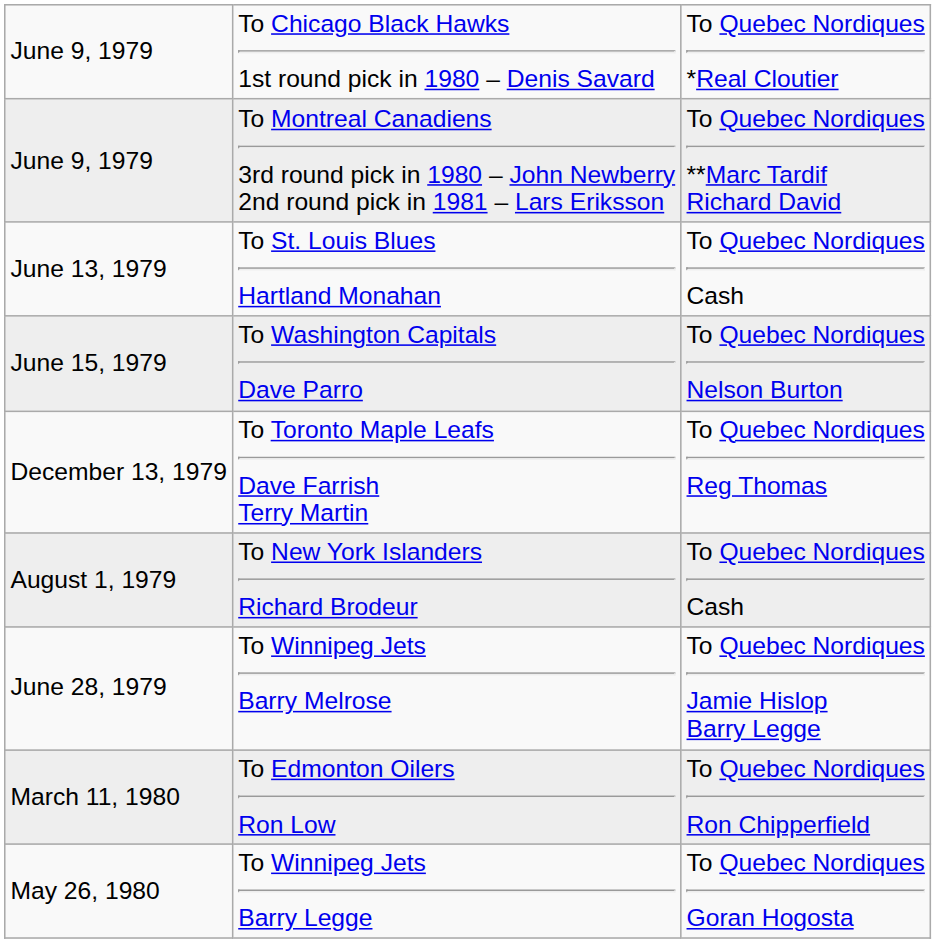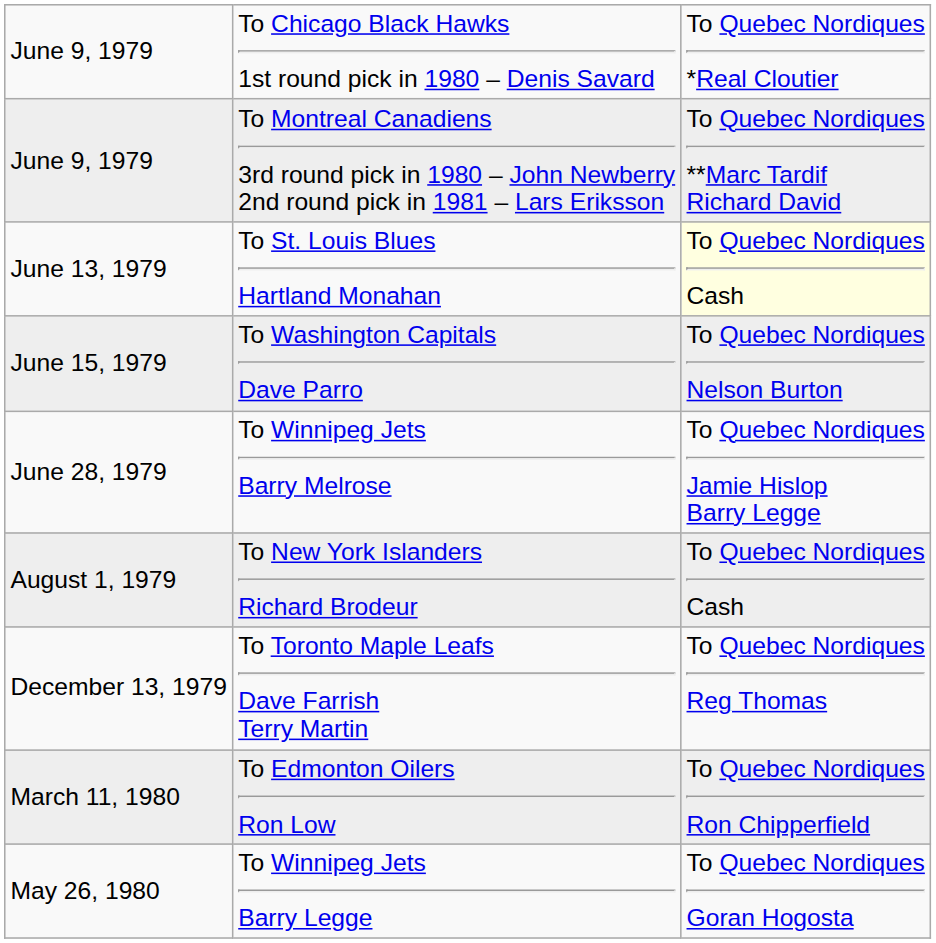June 13, 1979 | column 3: no background -> lightyellow background
rows swapped: June 28, 1979 <-> December 13, 1979
